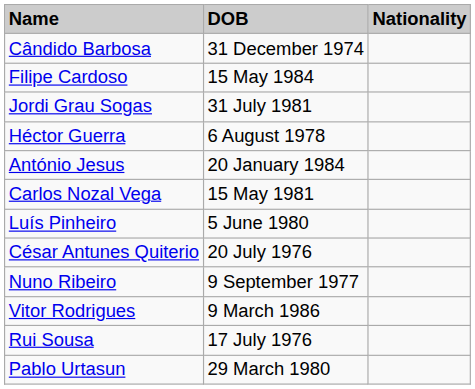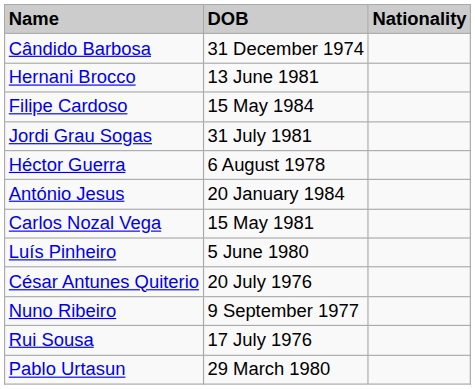+ row: Hernani Brocco | 13 June 1981
- row: Vitor Rodrigues | 9 March 1986
